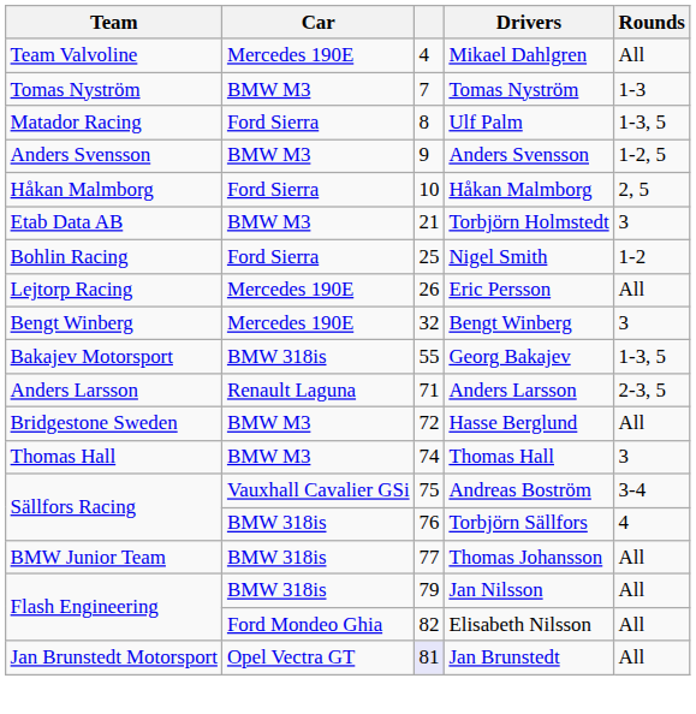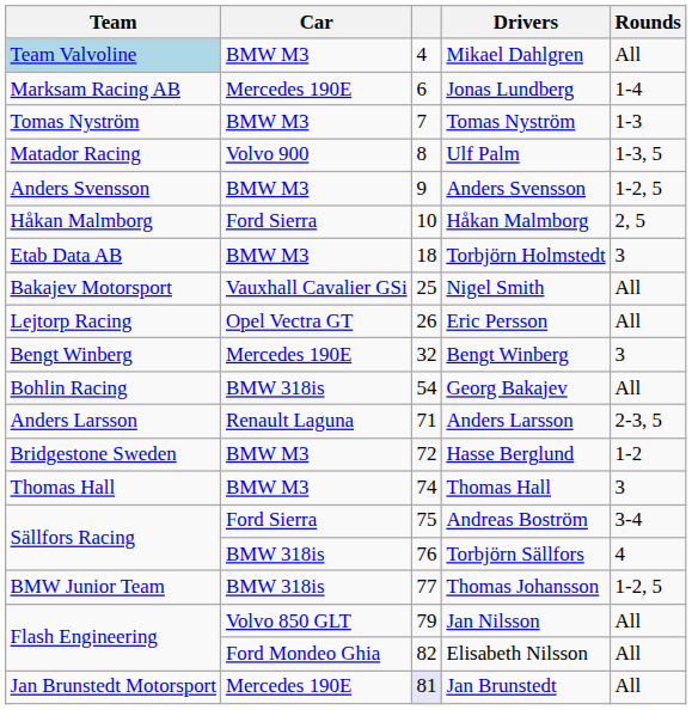Mikael Dahlgren | Team: no background -> lightblue background
Mikael Dahlgren | Car: Mercedes 190E -> BMW M3
+ row: Marksam Racing AB | Mercedes 190E | 6 | Jonas Lundberg | 1-4
Ulf Palm | Car: Ford Sierra -> Volvo 900
Torbjörn Holmstedt | column 3: 21 -> 18
Nigel Smith | Team: Bohlin Racing -> Bakajev Motorsport
Nigel Smith | Car: Ford Sierra -> Vauxhall Cavalier GSi
Nigel Smith | Rounds: 1-2 -> All
Eric Persson | Car: Mercedes 190E -> Opel Vectra GT
Georg Bakajev | Team: Bakajev Motorsport -> Bohlin Racing
Georg Bakajev | column 3: 55 -> 54
Georg Bakajev | Rounds: 1-3, 5 -> All
Hasse Berglund | Rounds: All -> 1-2
Andreas Boström | Car: Vauxhall Cavalier GSi -> Ford Sierra
Thomas Johansson | Rounds: All -> 1-2, 5
Jan Nilsson | Car: BMW 318is -> Volvo 850 GLT
Jan Brunstedt | Car: Opel Vectra GT -> Mercedes 190E
